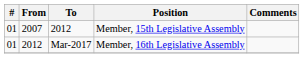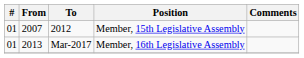Mar-2017 | From: 2012 -> 2013
